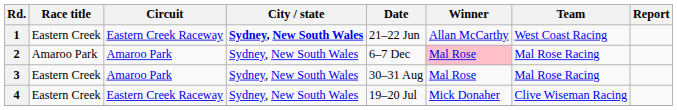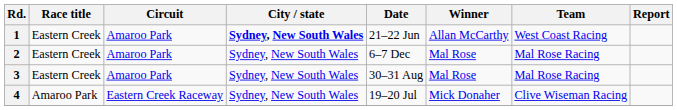1 | Circuit: Eastern Creek Raceway -> Amaroo Park
2 | Race title: Amaroo Park -> Eastern Creek
2 | Winner: pink background -> no background
4 | Race title: Eastern Creek -> Amaroo Park
